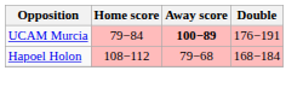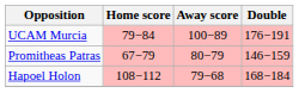UCAM Murcia | Away score: bold -> normal
+ row: Promitheas Patras | 67−79 | 80−79 | 146−159
